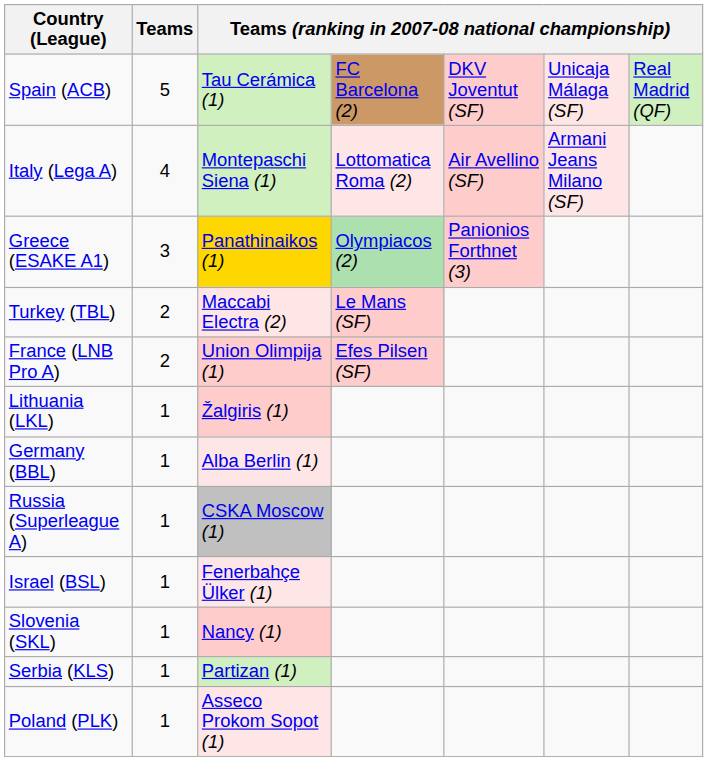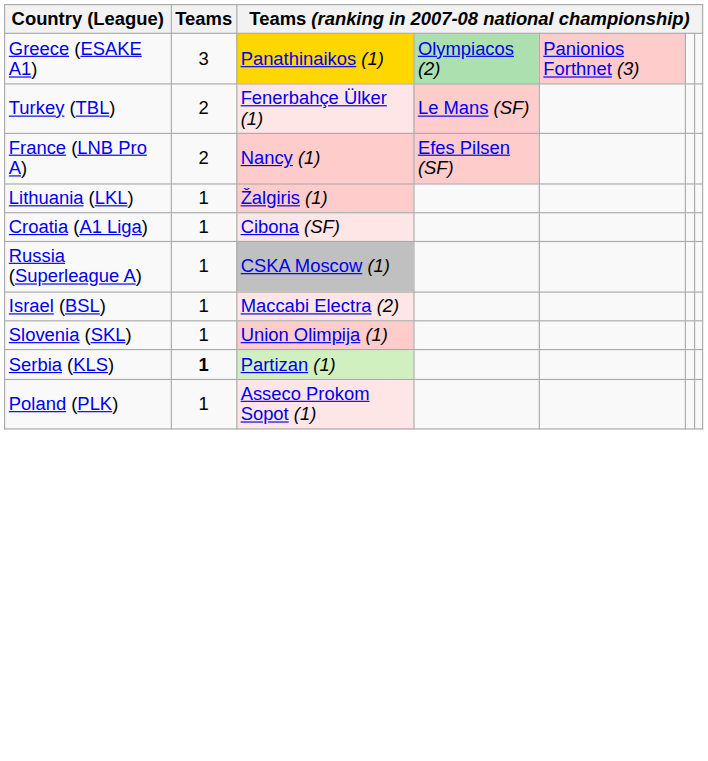- row: Spain (ACB) | 5 | Tau Cerámica (1) | FC Barcelona (2) | DKV Joventut (SF) | Unicaja Málaga (SF) | Real Madrid (QF)
- row: Italy (Lega A) | 4 | Montepaschi Siena (1) | Lottomatica Roma (2) | Air Avellino (SF) | Armani Jeans Milano (SF)
Turkey (TBL) | column 3: Maccabi Electra (2) -> Fenerbahçe Ülker (1)
France (LNB Pro A) | column 3: Union Olimpija (1) -> Nancy (1)
- row: Germany (BBL) | 1 | Alba Berlin (1)
+ row: Croatia (A1 Liga) | 1 | Cibona (SF)
Israel (BSL) | column 3: Fenerbahçe Ülker (1) -> Maccabi Electra (2)
Slovenia (SKL) | column 3: Nancy (1) -> Union Olimpija (1)
Serbia (KLS) | Teams: normal -> bold
